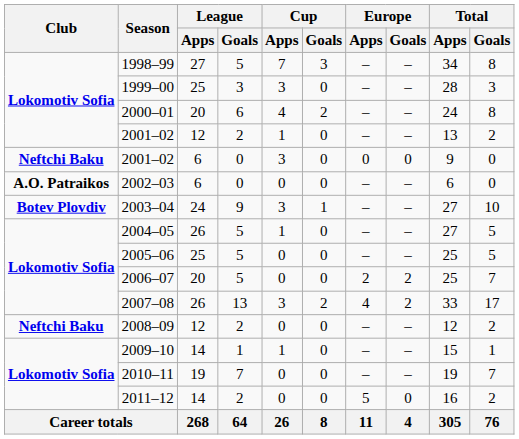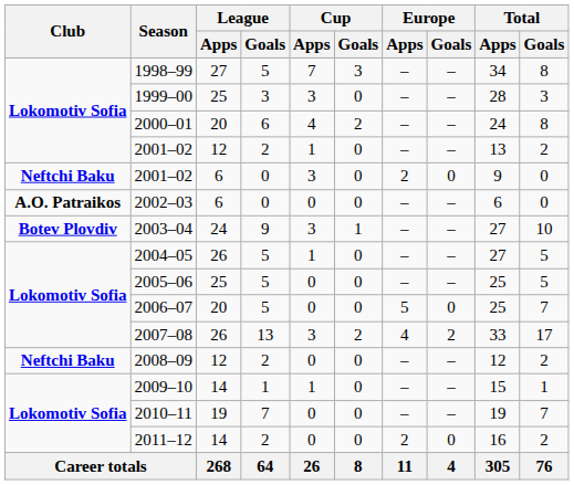2001–02 / 6 | Europe / Apps: 0 -> 2
2006–07 | Europe / Apps: 2 -> 5
2006–07 | Europe / Goals: 2 -> 0
2011–12 | Europe / Apps: 5 -> 2
